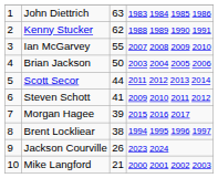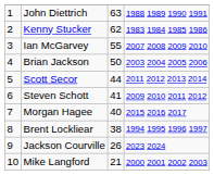John Diettrich | column 4: 1983 1984 1985 1986 -> 1988 1989 1990 1991
Kenny Stucker | column 4: 1988 1989 1990 1991 -> 1983 1984 1985 1986
Morgan Hagee | column 3: 39 -> 40
